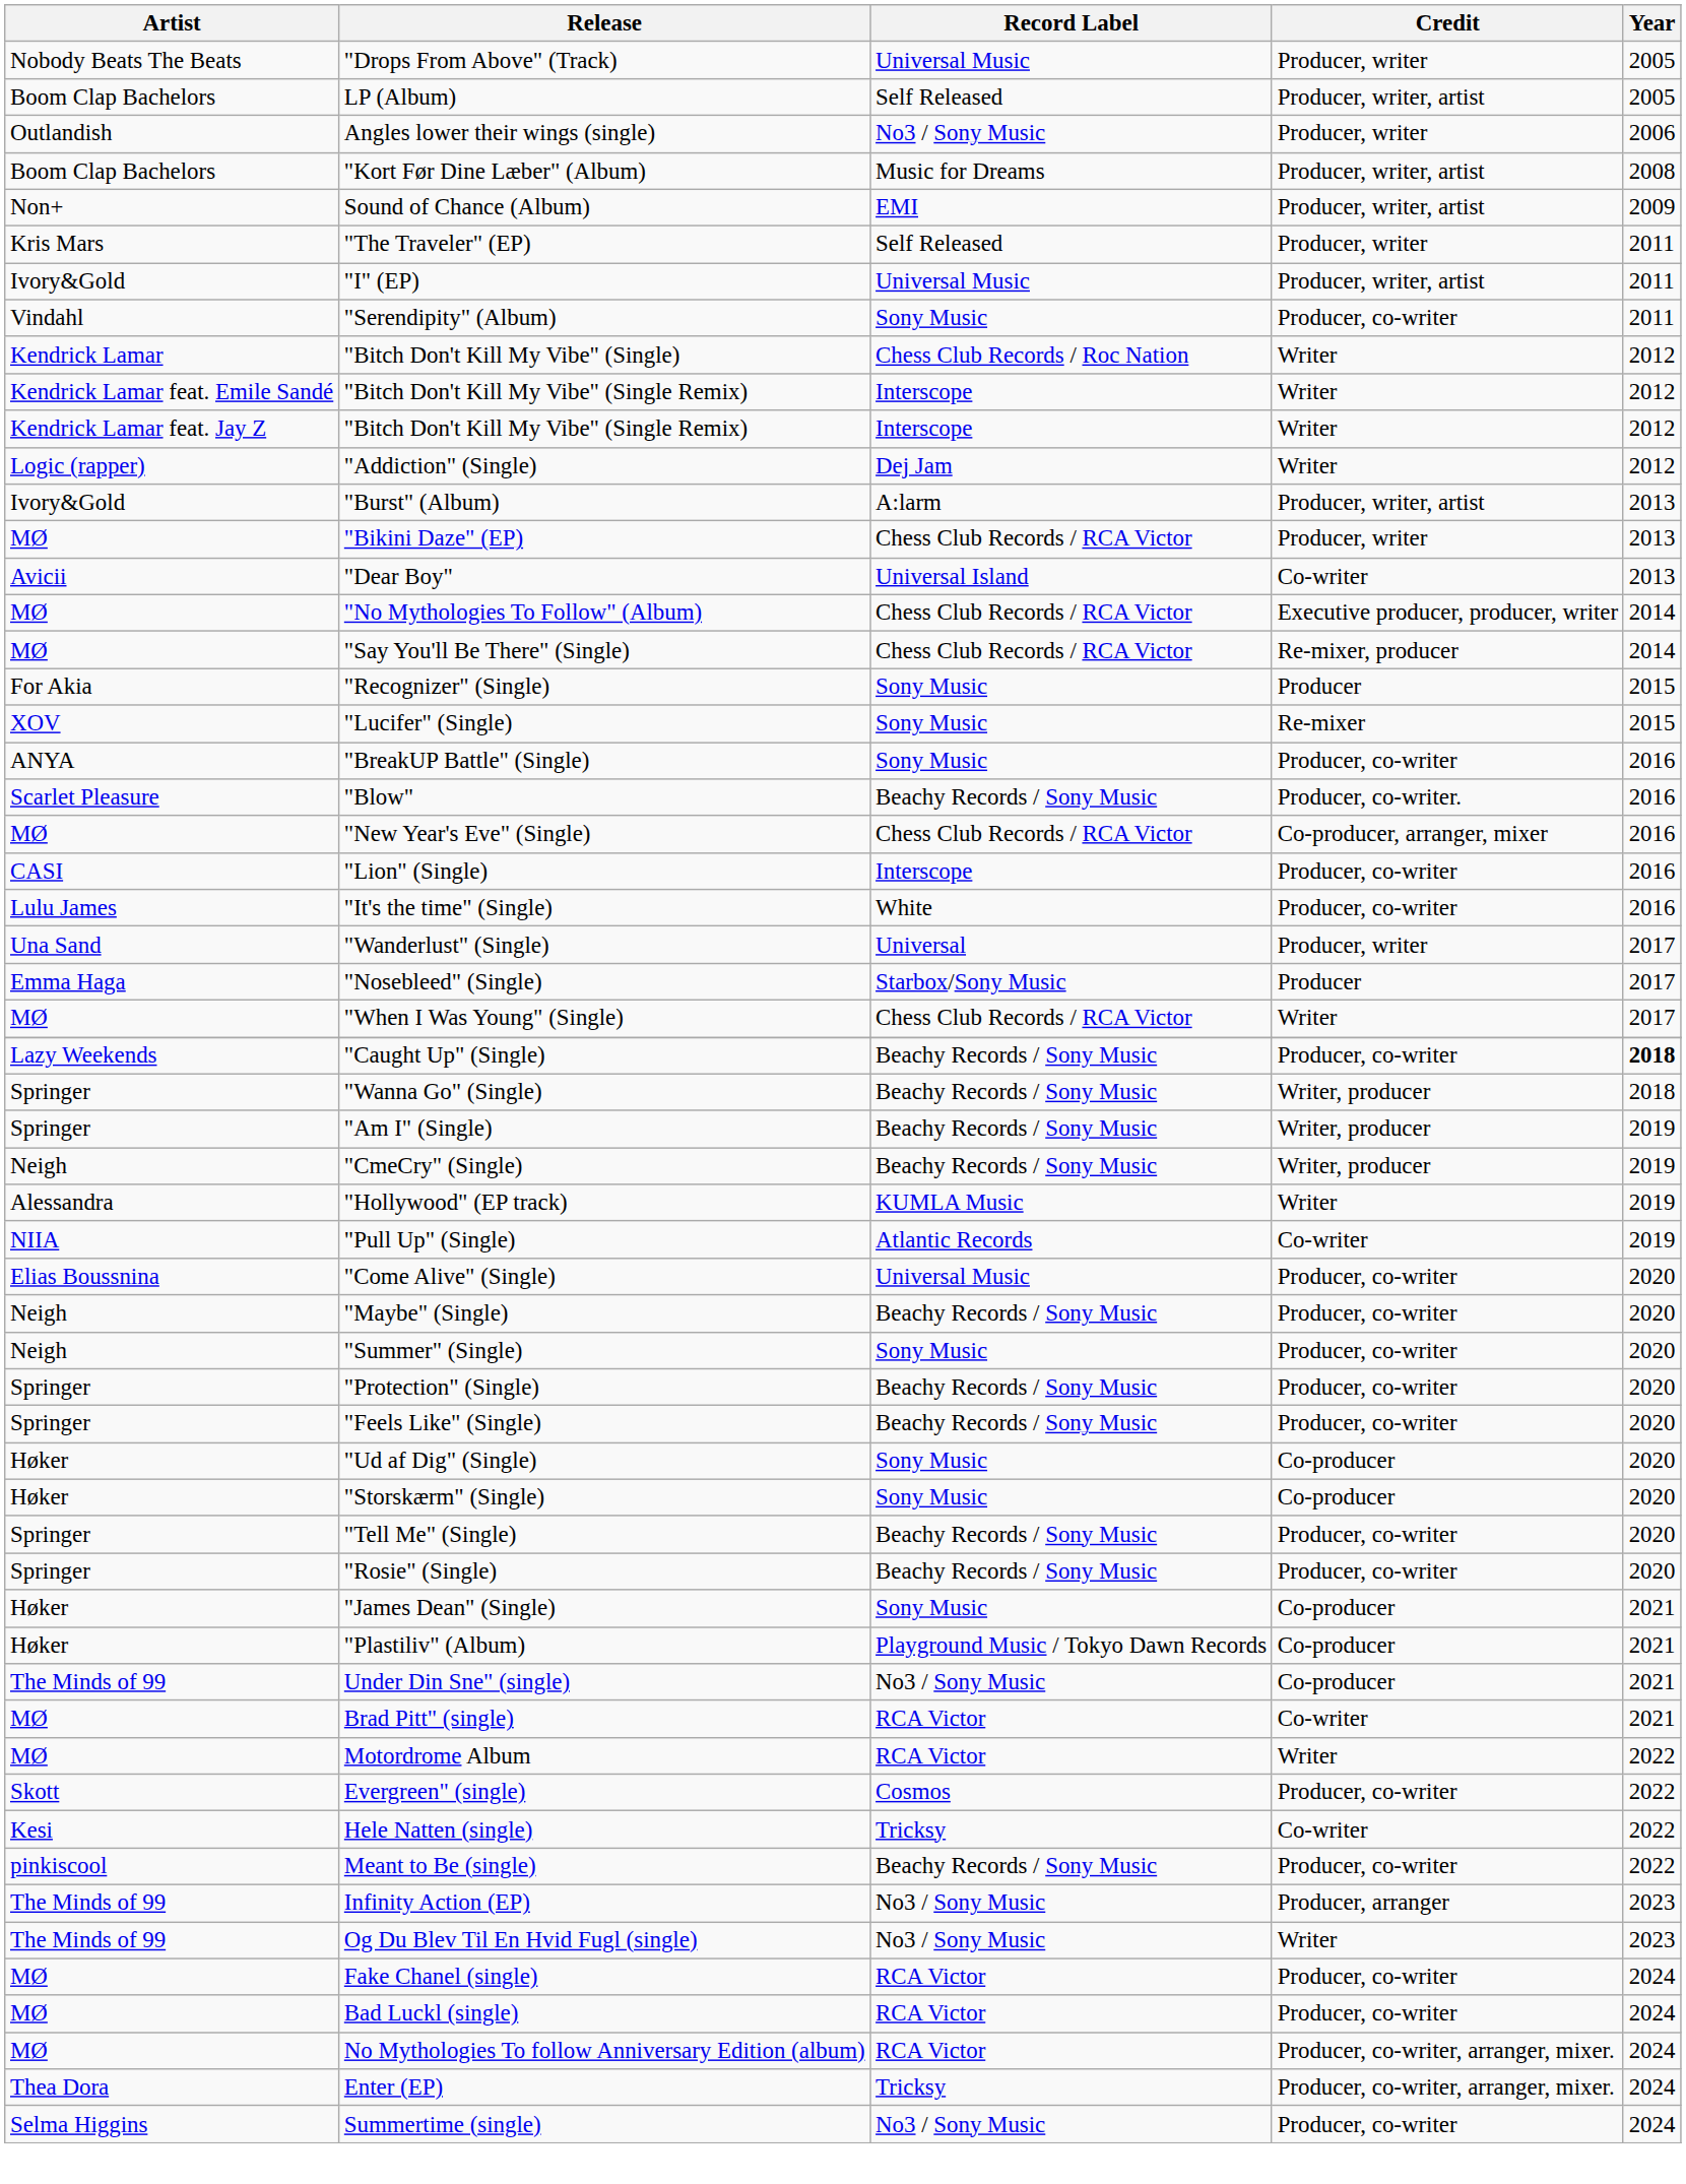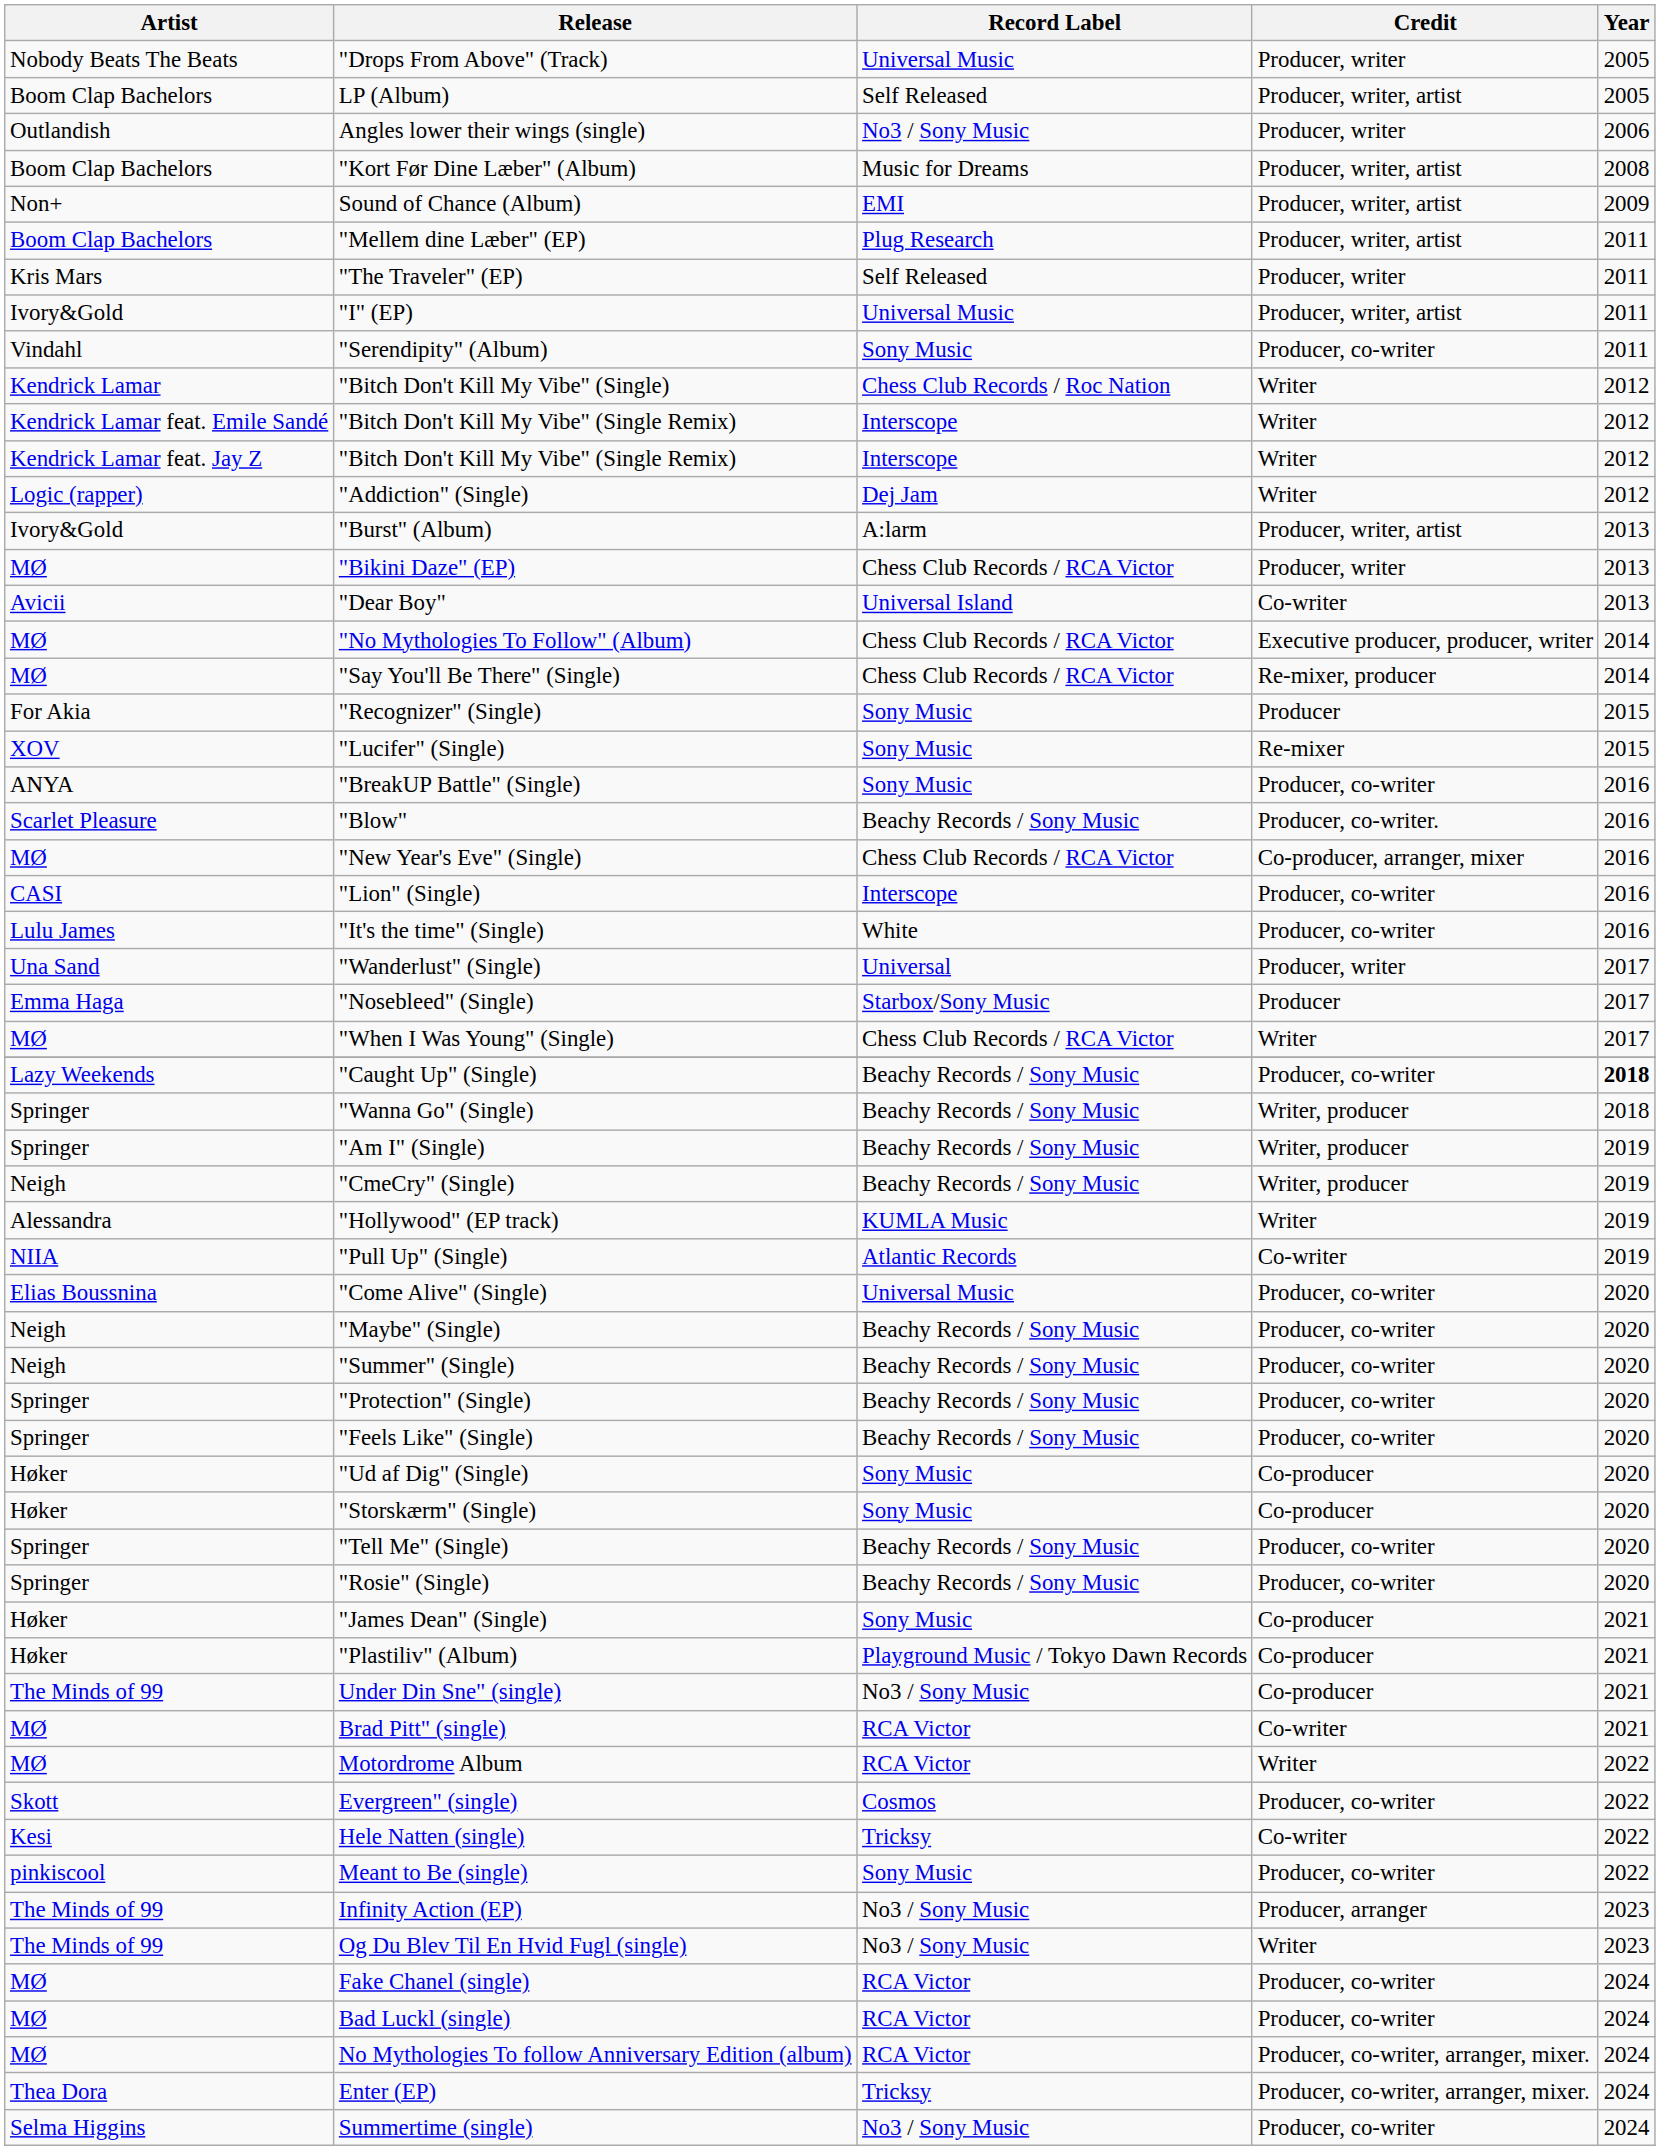+ row: Boom Clap Bachelors | "Mellem dine Læber" (EP) | Plug Research | Producer, writer, artist | 2011
"Summer" (Single) | Record Label: Sony Music -> Beachy Records / Sony Music
Meant to Be (single) | Record Label: Beachy Records / Sony Music -> Sony Music
